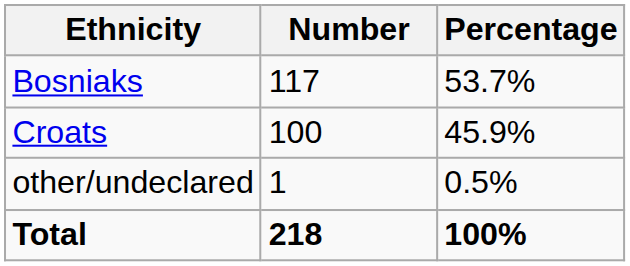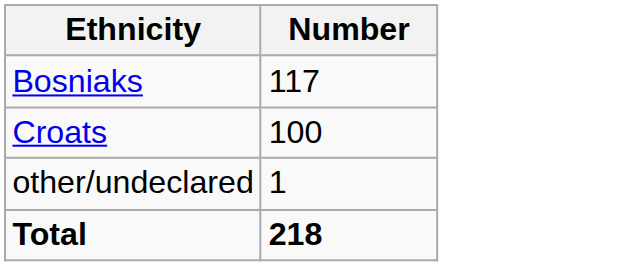- column: Percentage | 53.7% | 45.9% | 0.5% | 100%
